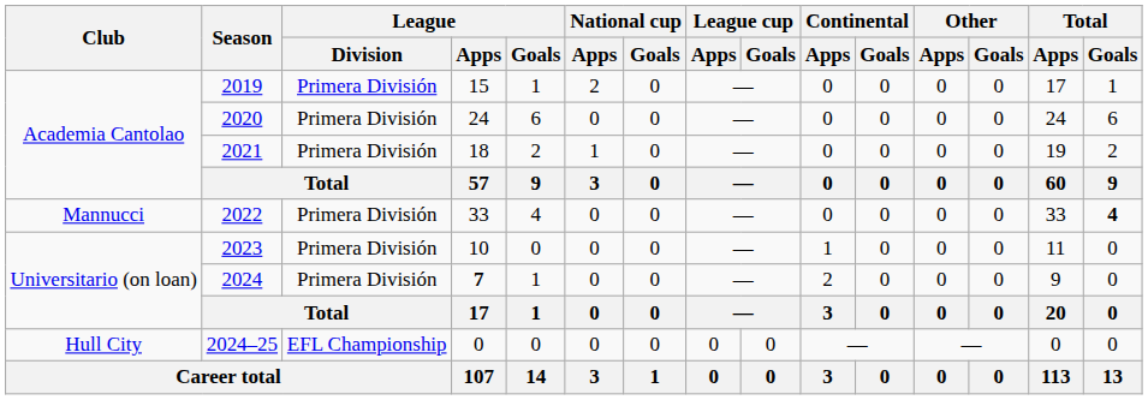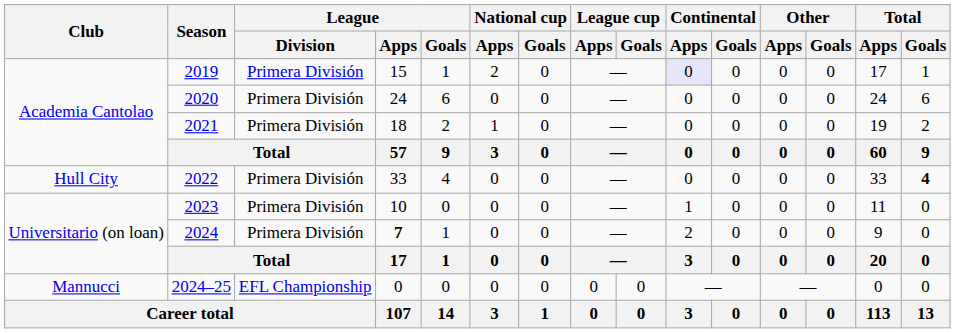2019 | Continental / Apps: no background -> lavender background
2022 | Club: Mannucci -> Hull City
2024–25 | Club: Hull City -> Mannucci
